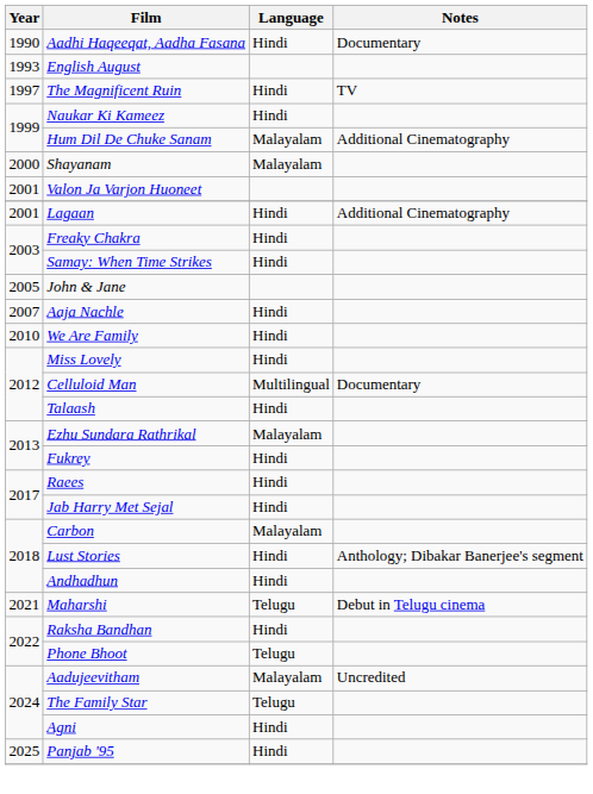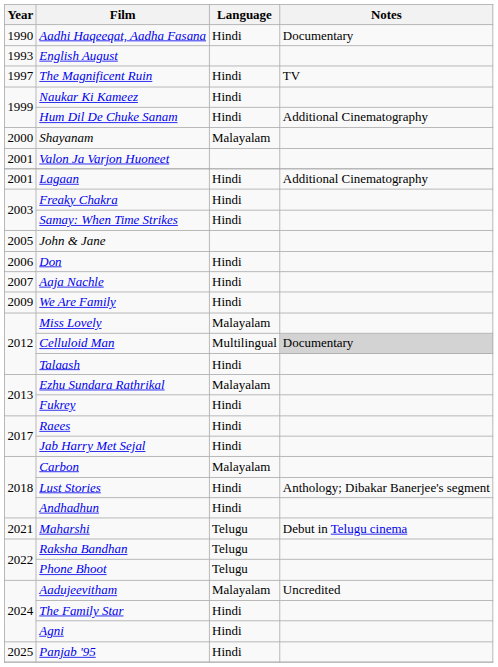Hum Dil De Chuke Sanam | Language: Malayalam -> Hindi
+ row: 2006 | Don | Hindi
We Are Family | Year: 2010 -> 2009
Miss Lovely | Language: Hindi -> Malayalam
Celluloid Man | Notes: no background -> lightgrey background
Raksha Bandhan | Language: Hindi -> Telugu
The Family Star | Language: Telugu -> Hindi
